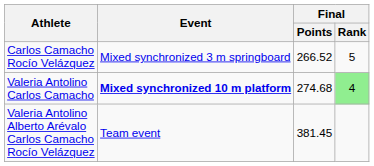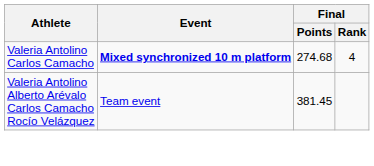- row: Carlos Camacho Rocío Velázquez | Mixed synchronized 3 m springboard | 266.52 | 5
Valeria Antolino Carlos Camacho | Final / Rank: lightgreen background -> no background
